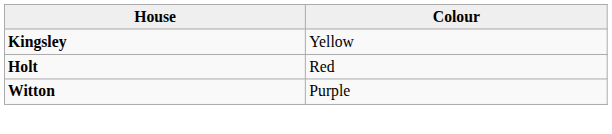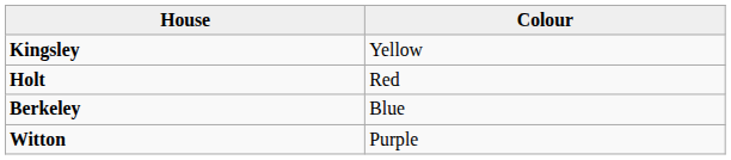+ row: Berkeley | Blue
